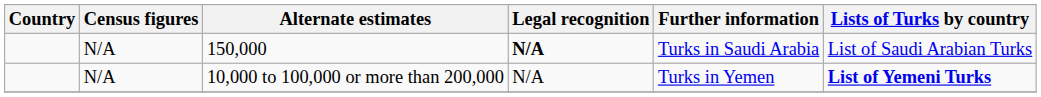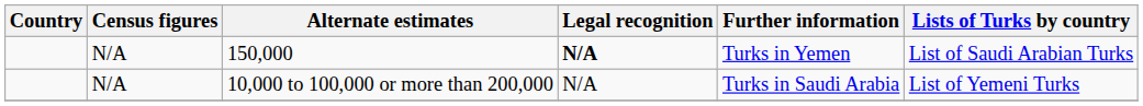150,000 | Further information: Turks in Saudi Arabia -> Turks in Yemen
10,000 to 100,000 or more than 200,000 | Further information: Turks in Yemen -> Turks in Saudi Arabia
10,000 to 100,000 or more than 200,000 | Lists of Turks by country: bold -> normal
